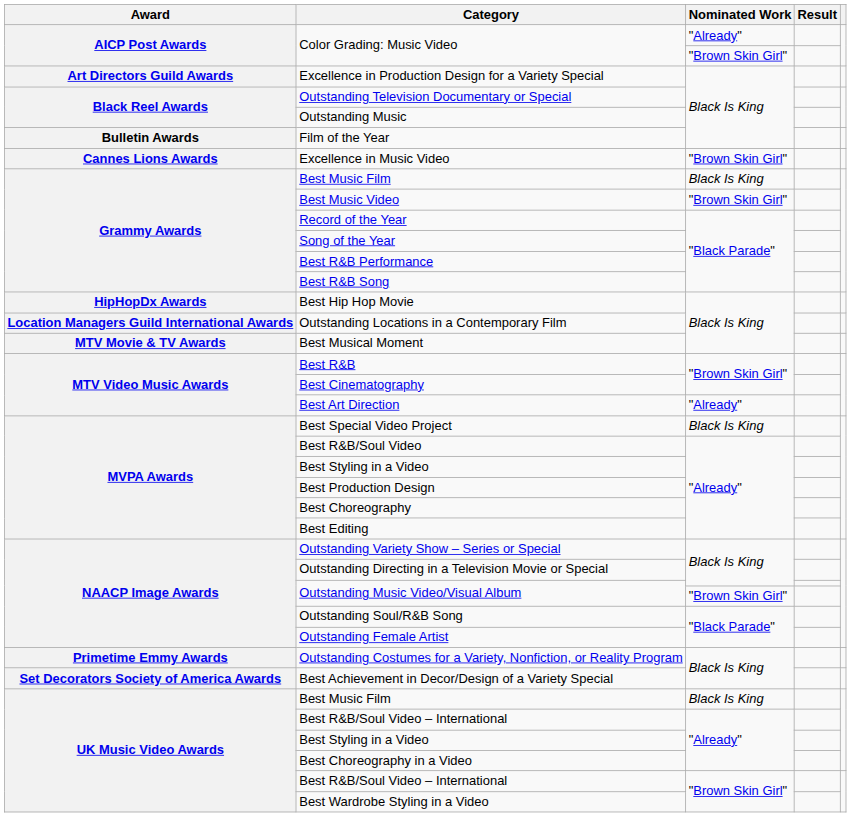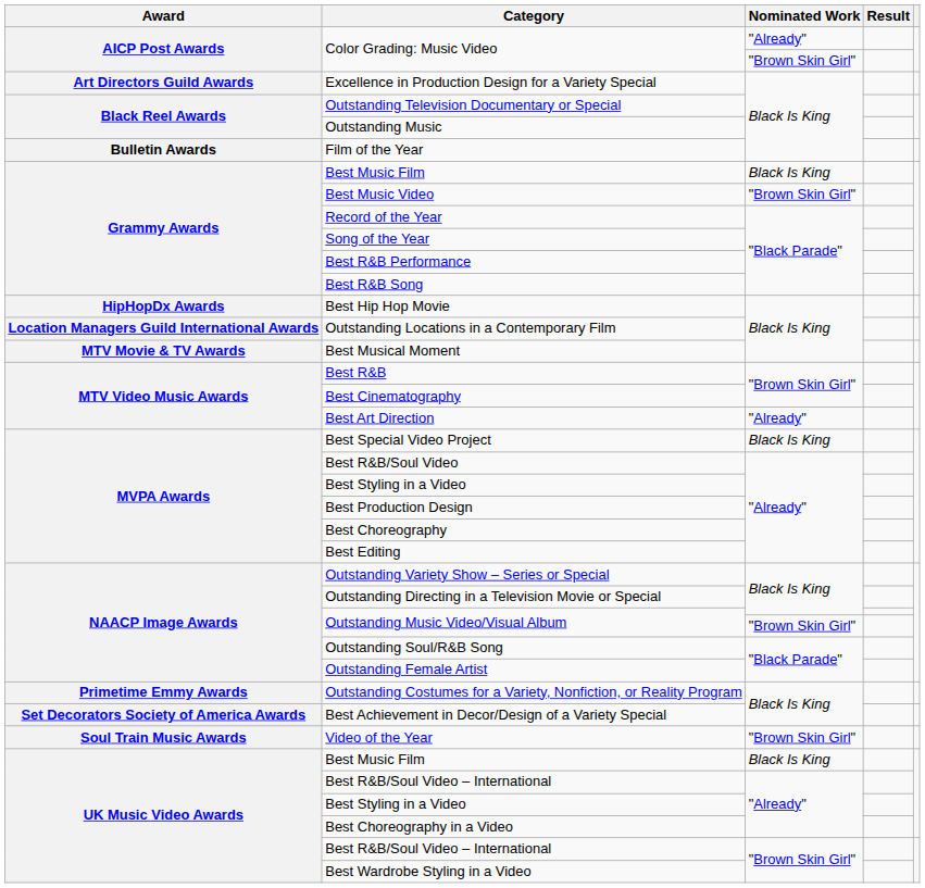- row: Cannes Lions Awards | Excellence in Music Video | "Brown Skin Girl"
+ row: Soul Train Music Awards | Video of the Year | "Brown Skin Girl"
